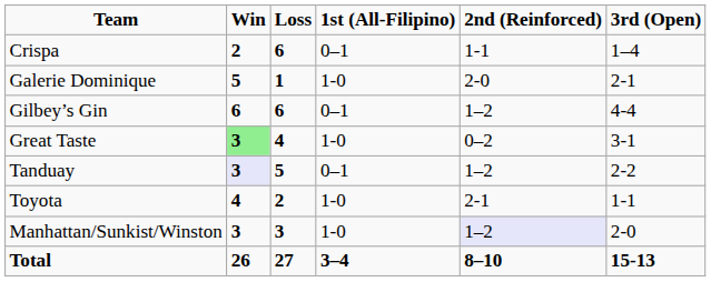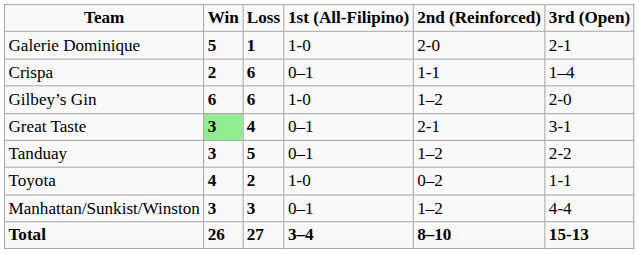rows swapped: Crispa <-> Galerie Dominique
Gilbey’s Gin | 1st (All-Filipino): 0–1 -> 1-0
Gilbey’s Gin | 3rd (Open): 4-4 -> 2-0
Great Taste | 1st (All-Filipino): 1-0 -> 0–1
Great Taste | 2nd (Reinforced): 0–2 -> 2-1
Tanduay | Win: lavender background -> no background
Toyota | 2nd (Reinforced): 2-1 -> 0–2
Manhattan/Sunkist/Winston | 1st (All-Filipino): 1-0 -> 0–1
Manhattan/Sunkist/Winston | 2nd (Reinforced): lavender background -> no background
Manhattan/Sunkist/Winston | 3rd (Open): 2-0 -> 4-4
